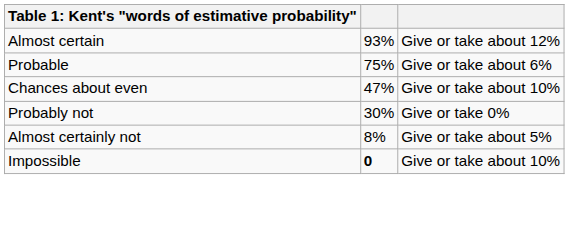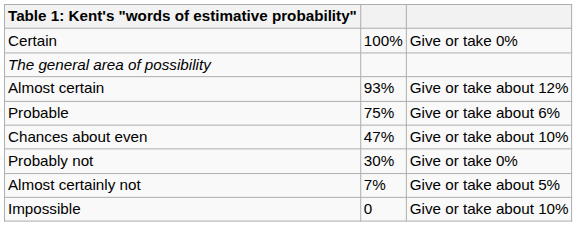+ row: Certain | 100% | Give or take 0%
+ row: The general area of possibility
Almost certainly not | column 2: 8% -> 7%
Impossible | column 2: bold -> normal
